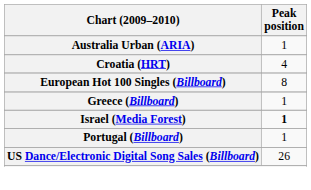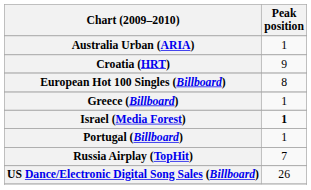Croatia (HRT) | Peak position: 4 -> 9
+ row: Russia Airplay (TopHit) | 7
